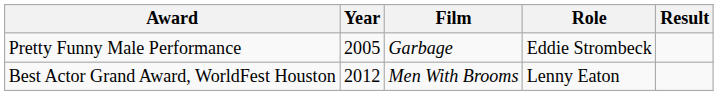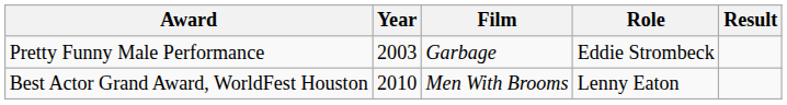Pretty Funny Male Performance | Year: 2005 -> 2003
Best Actor Grand Award, WorldFest Houston | Year: 2012 -> 2010
